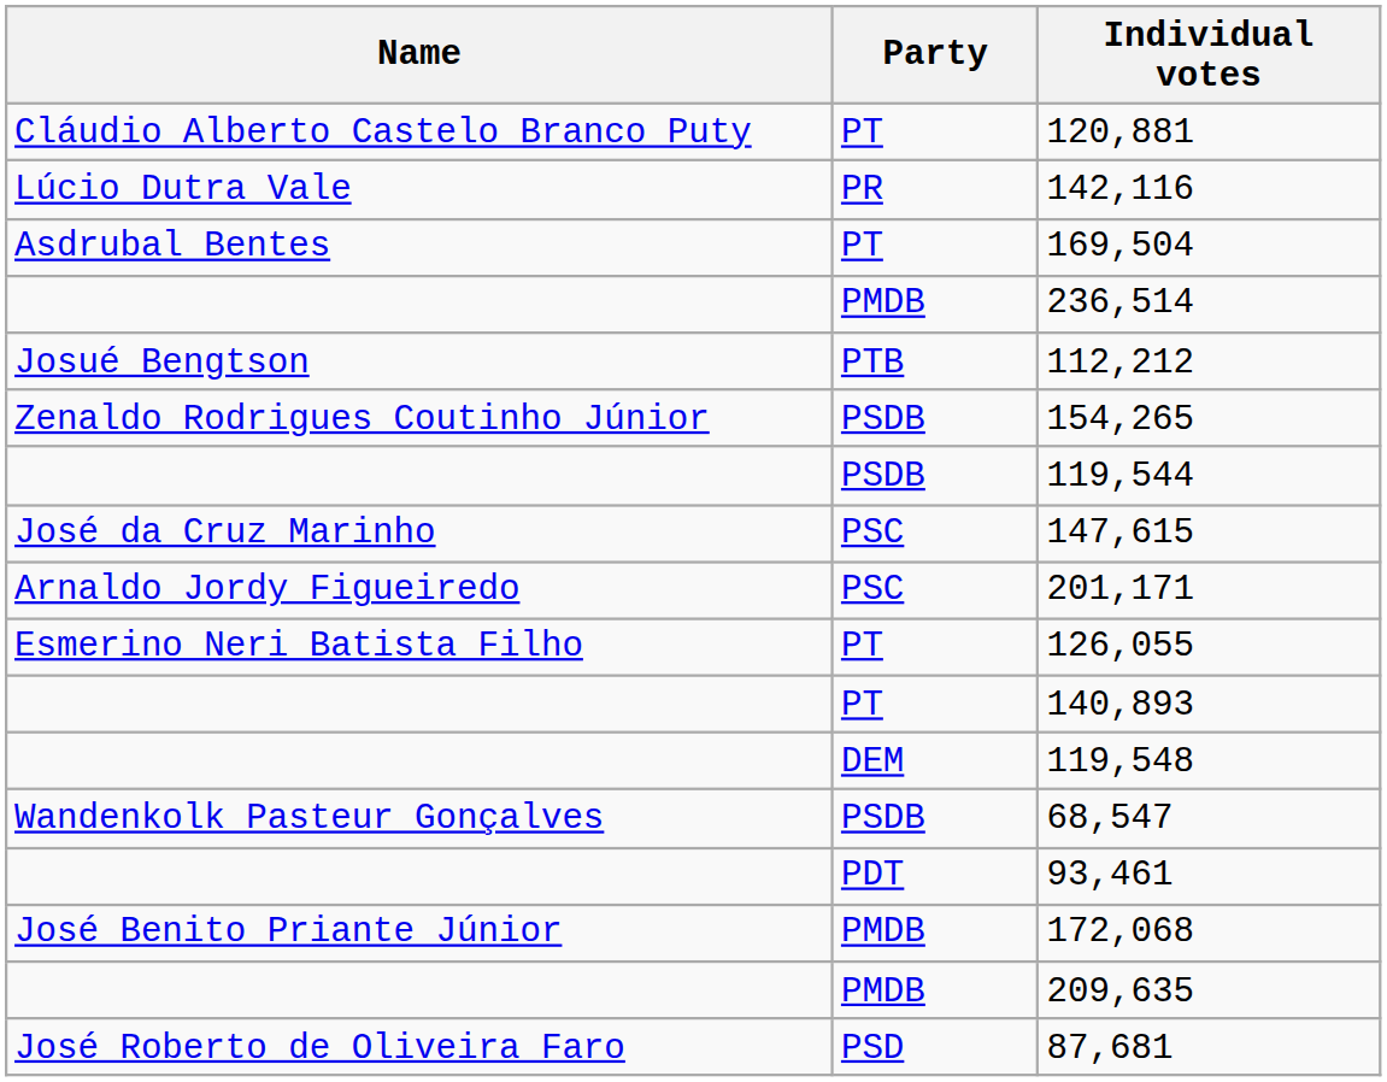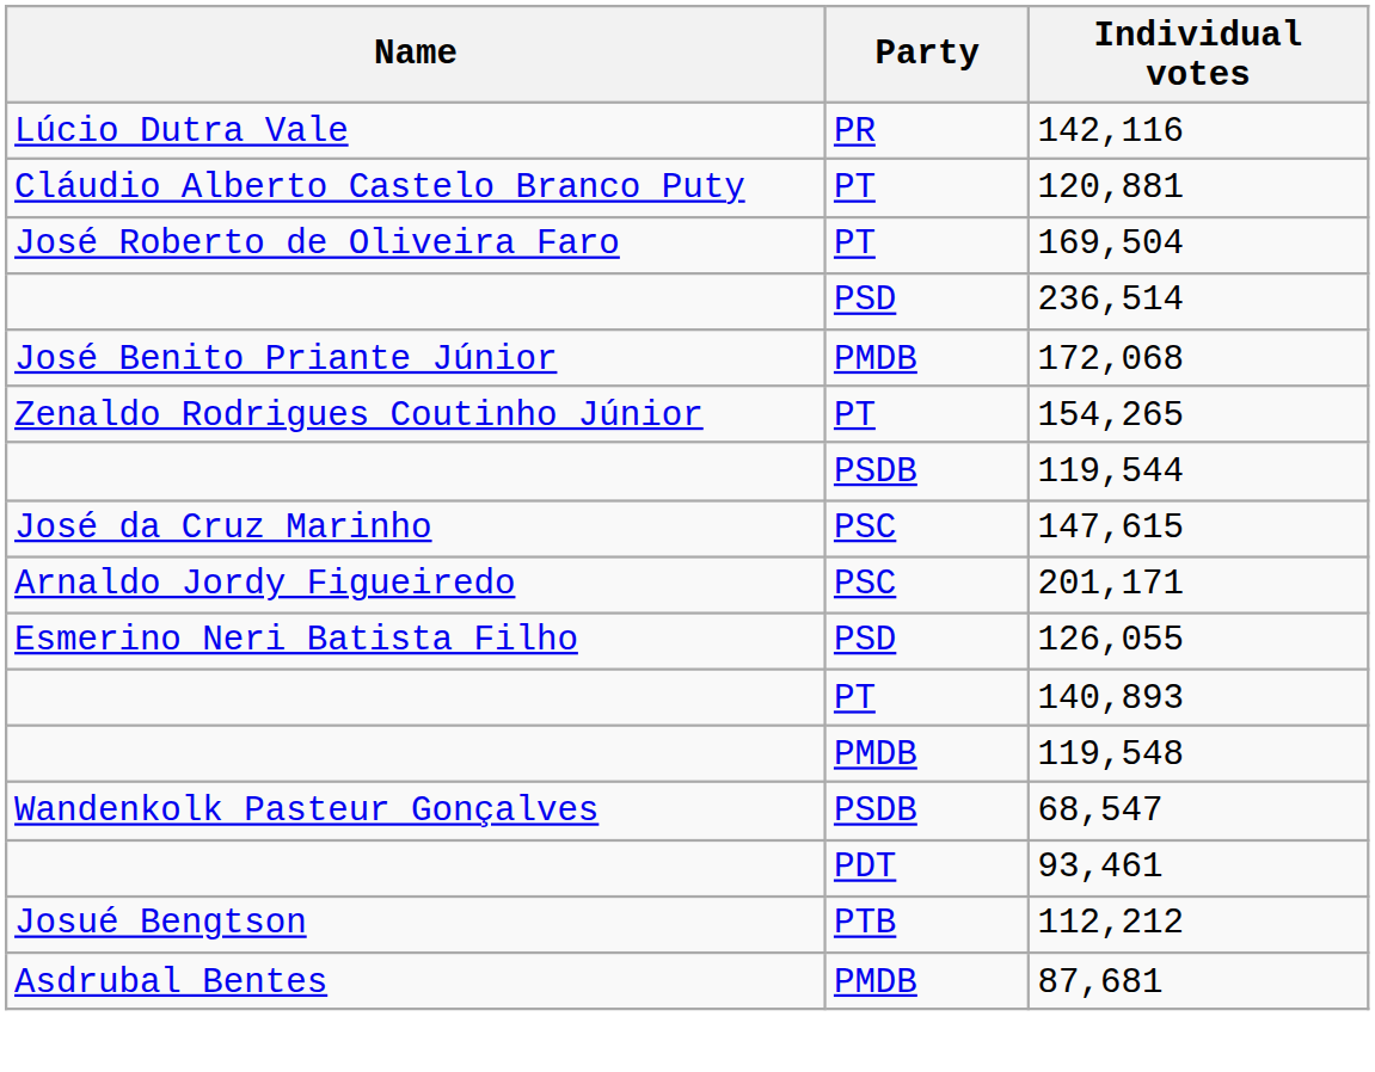rows swapped: 142,116 <-> 120,881
169,504 | Name: Asdrubal Bentes -> José Roberto de Oliveira Faro
236,514 | Party: PMDB -> PSD
rows swapped: 172,068 <-> 112,212
154,265 | Party: PSDB -> PT
126,055 | Party: PT -> PSD
119,548 | Party: DEM -> PMDB
- row: PMDB | 209,635
87,681 | Name: José Roberto de Oliveira Faro -> Asdrubal Bentes
87,681 | Party: PSD -> PMDB
